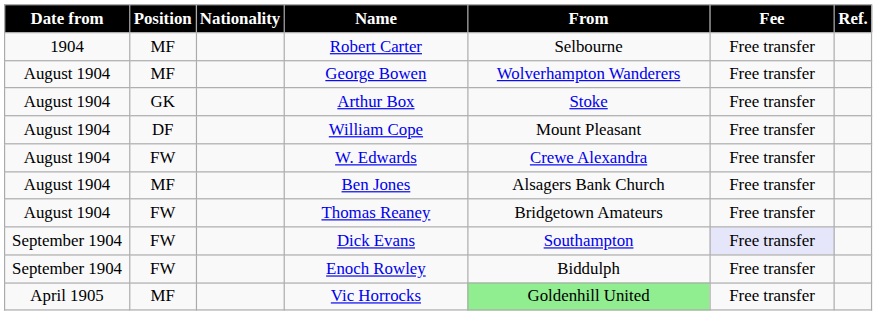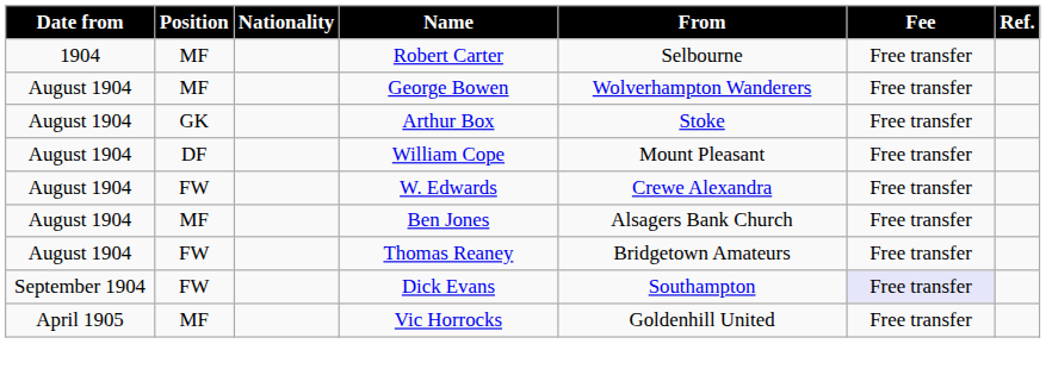- row: September 1904 | FW | Enoch Rowley | Biddulph | Free transfer
Vic Horrocks | From: lightgreen background -> no background
